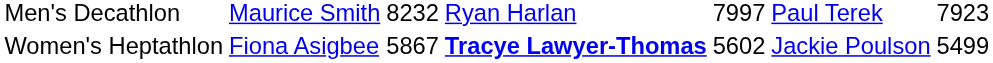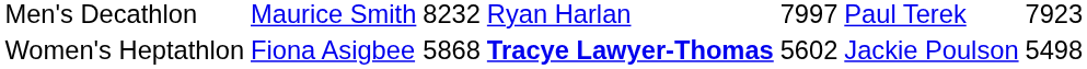Women's Heptathlon | column 3: 5867 -> 5868
Women's Heptathlon | column 7: 5499 -> 5498
